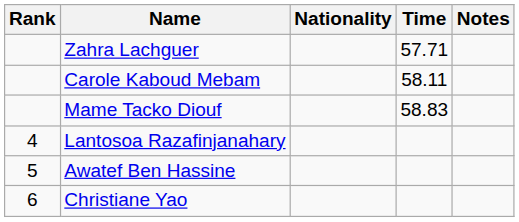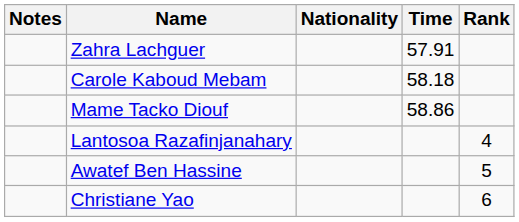columns swapped: Rank <-> Notes
Zahra Lachguer | Time: 57.71 -> 57.91
Carole Kaboud Mebam | Time: 58.11 -> 58.18
Mame Tacko Diouf | Time: 58.83 -> 58.86
